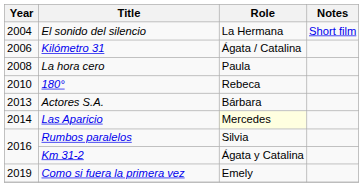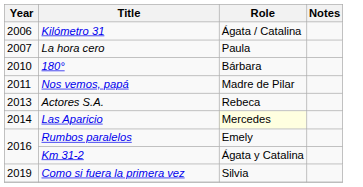- row: 2004 | El sonido del silencio | La Hermana | Short film
La hora cero | Year: 2008 -> 2007
180° | Role: Rebeca -> Bárbara
+ row: 2011 | Nos vemos, papá | Madre de Pilar
Actores S.A. | Role: Bárbara -> Rebeca
Rumbos paralelos | Role: Silvia -> Emely
Como si fuera la primera vez | Role: Emely -> Silvia
